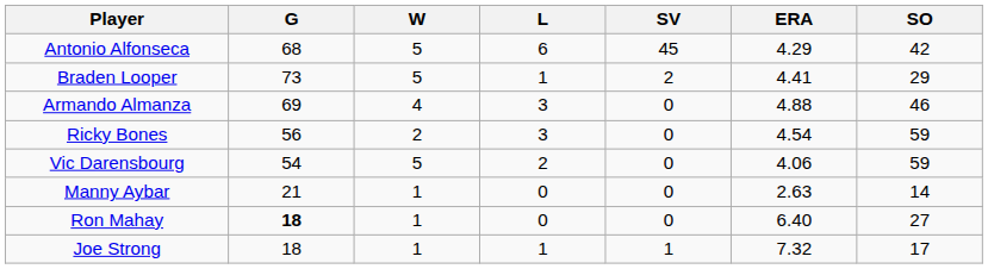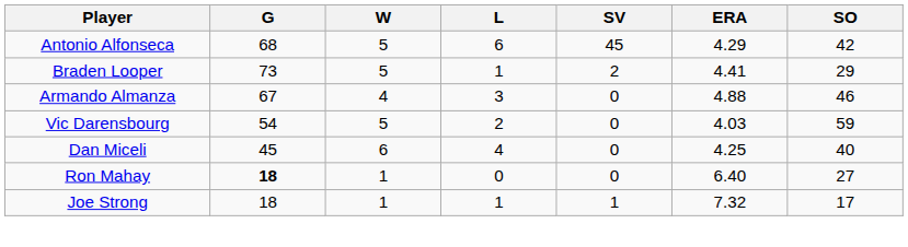Armando Almanza | G: 69 -> 67
- row: Ricky Bones | 56 | 2 | 3 | 0 | 4.54 | 59
Vic Darensbourg | ERA: 4.06 -> 4.03
+ row: Dan Miceli | 45 | 6 | 4 | 0 | 4.25 | 40
- row: Manny Aybar | 21 | 1 | 0 | 0 | 2.63 | 14
